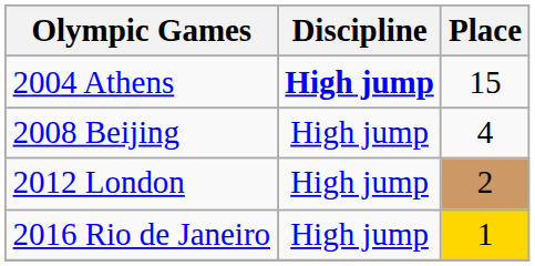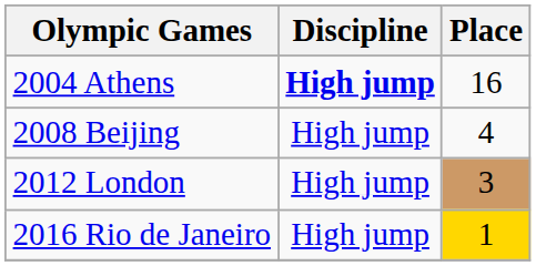2004 Athens | Place: 15 -> 16
2012 London | Place: 2 -> 3
